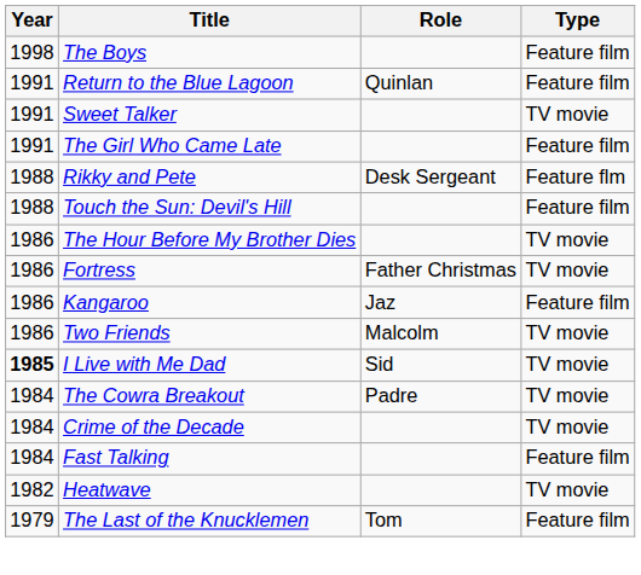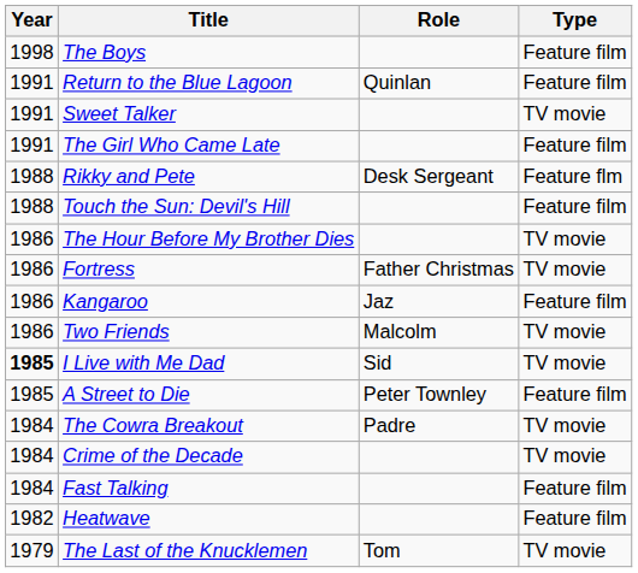+ row: 1985 | A Street to Die | Peter Townley | Feature film
Heatwave | Type: TV movie -> Feature film
The Last of the Knucklemen | Type: Feature film -> TV movie
